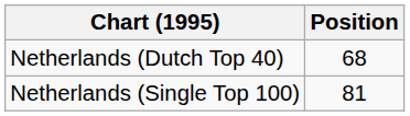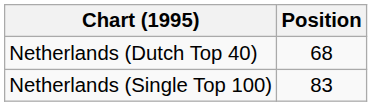Netherlands (Single Top 100) | Position: 81 -> 83
